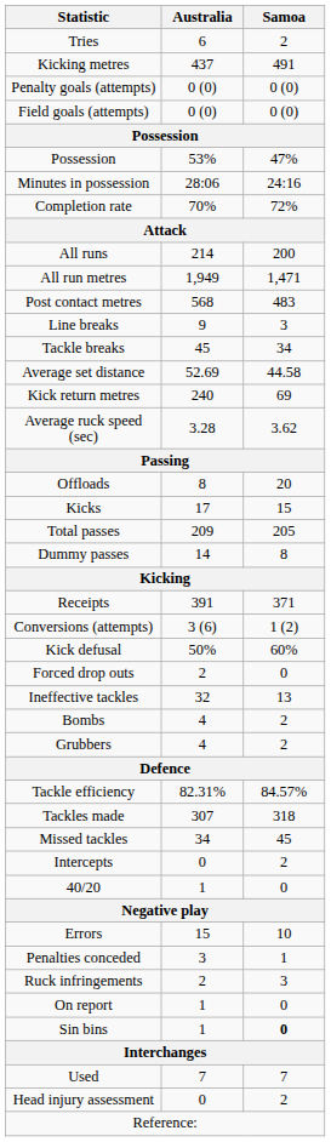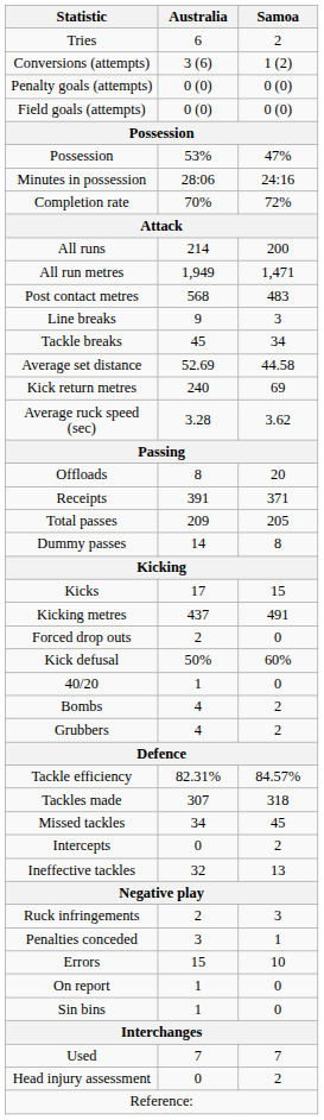rows swapped: Conversions (attempts) <-> Kicking metres
rows swapped: Receipts <-> Kicks
rows swapped: Forced drop outs <-> Kick defusal
rows swapped: 40/20 <-> Ineffective tackles
rows swapped: Errors <-> Ruck infringements
Sin bins | Samoa: bold -> normal
